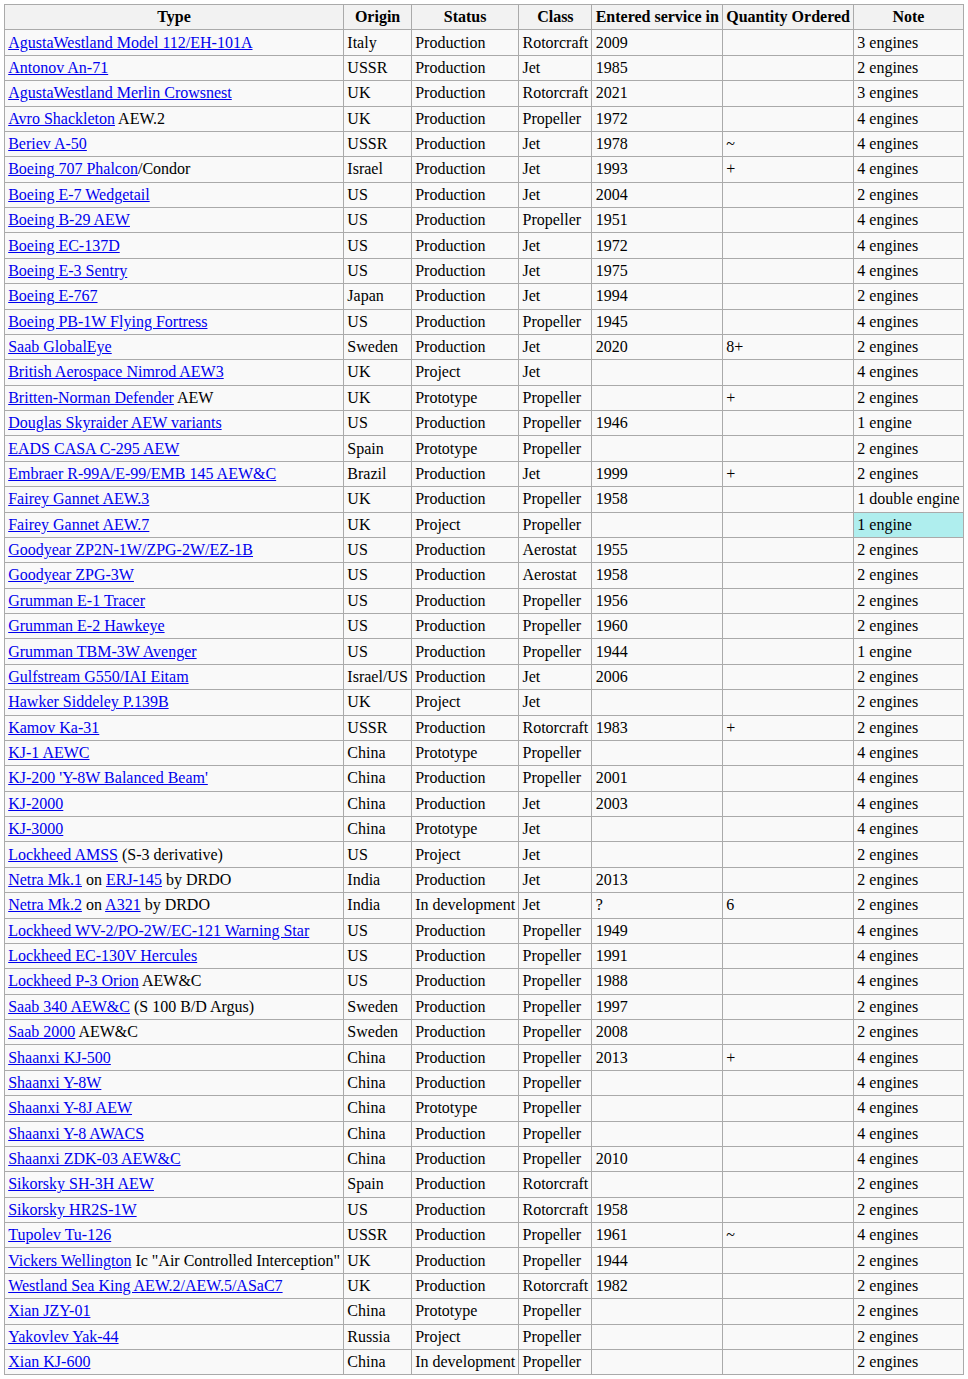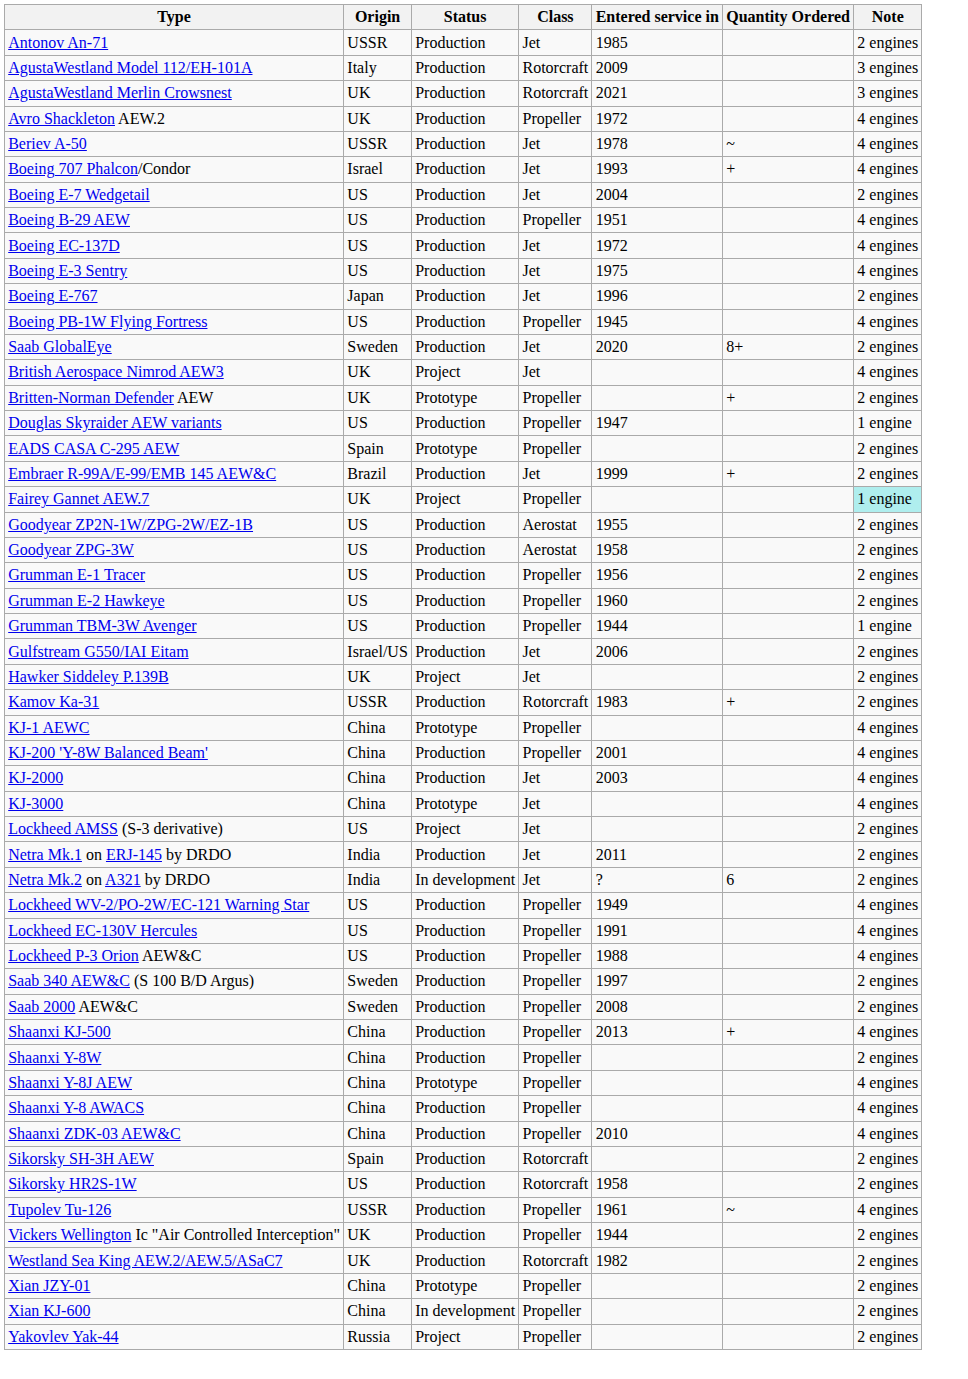rows swapped: Antonov An-71 <-> AgustaWestland Model 112/EH-101A
Boeing E-767 | Entered service in: 1994 -> 1996
Douglas Skyraider AEW variants | Entered service in: 1946 -> 1947
- row: Fairey Gannet AEW.3 | UK | Production | Propeller | 1958 | 1 double engine
Netra Mk.1 on ERJ-145 by DRDO | Entered service in: 2013 -> 2011
Shaanxi Y-8W | Note: 4 engines -> 2 engines
rows swapped: Xian KJ-600 <-> Yakovlev Yak-44
